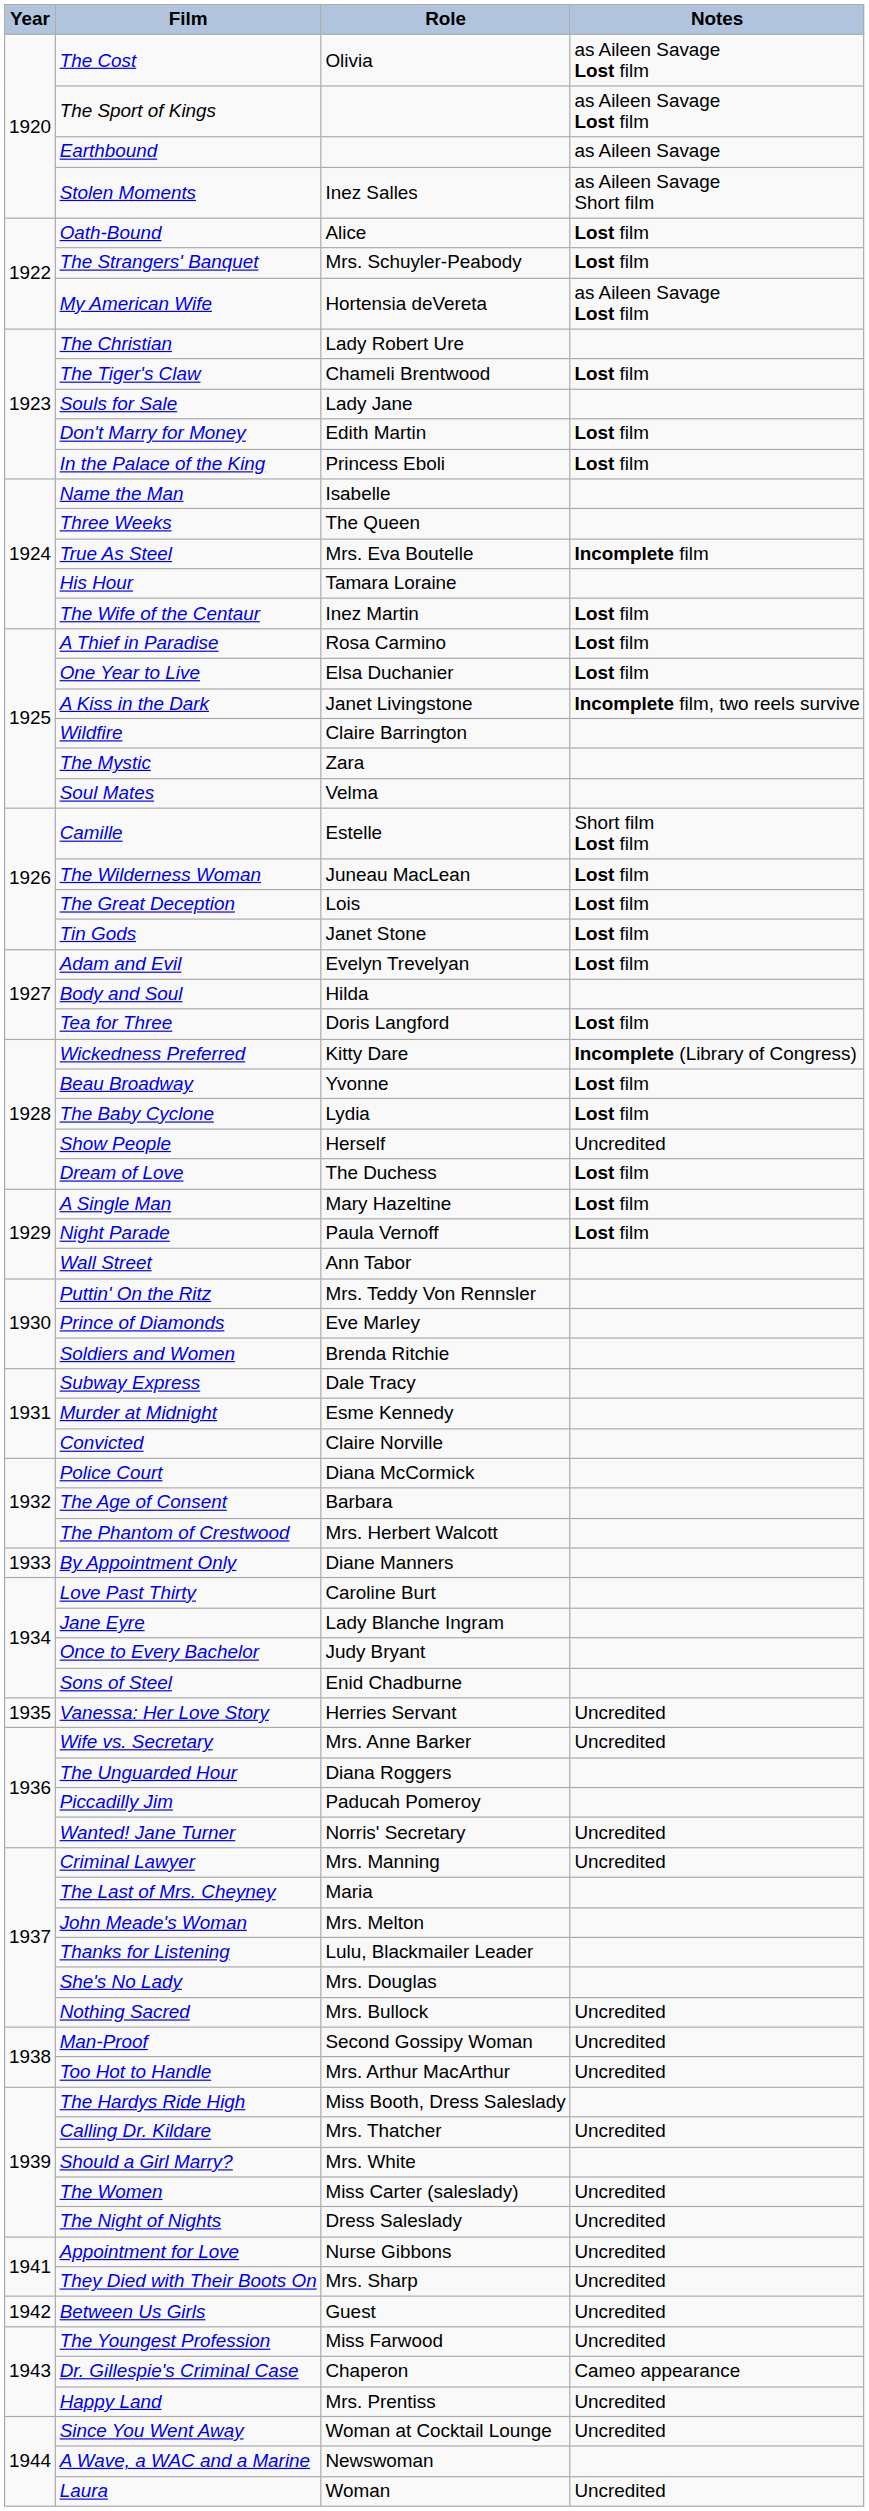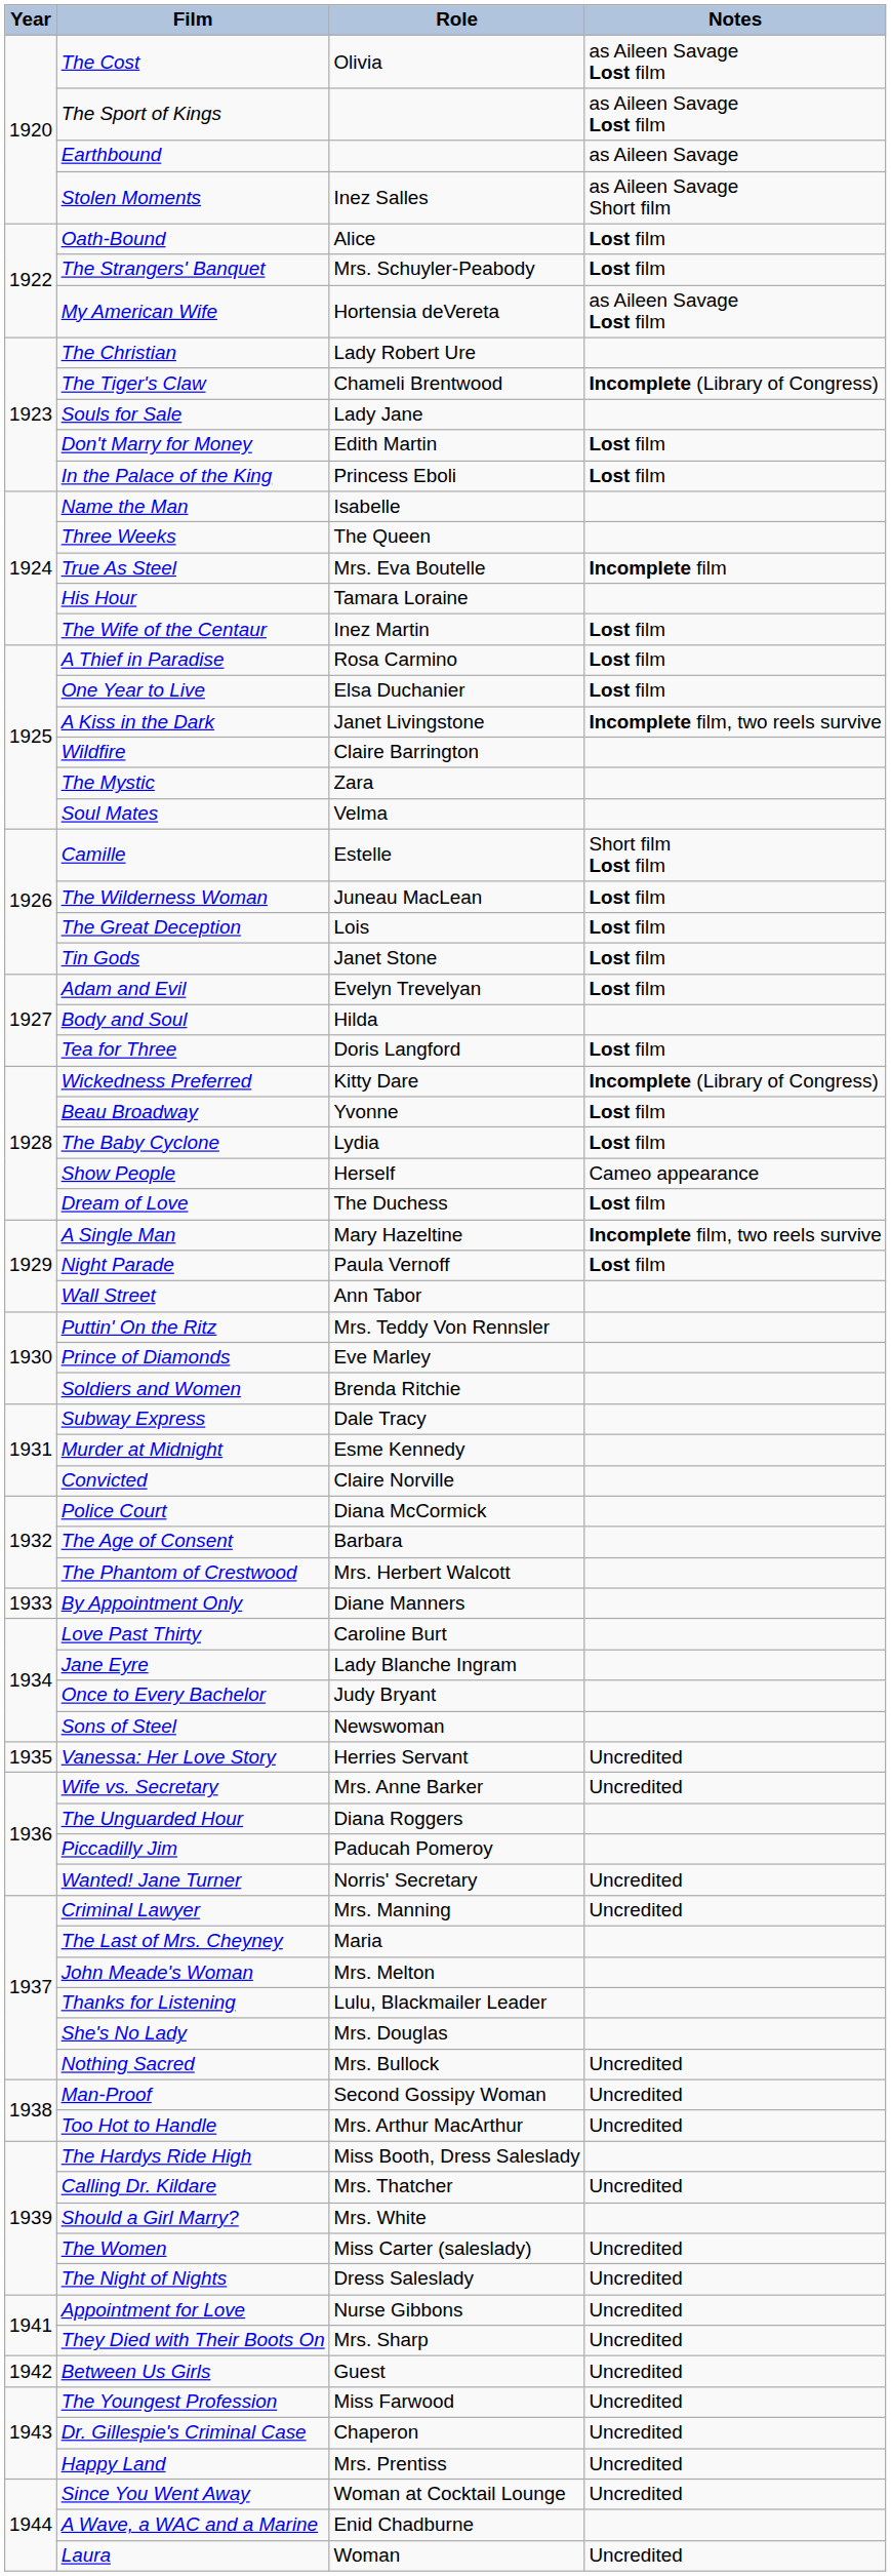The Tiger's Claw | Notes: Lost film -> Incomplete (Library of Congress)
Show People | Notes: Uncredited -> Cameo appearance
A Single Man | Notes: Lost film -> Incomplete film, two reels survive
Sons of Steel | Role: Enid Chadburne -> Newswoman
Dr. Gillespie's Criminal Case | Notes: Cameo appearance -> Uncredited
A Wave, a WAC and a Marine | Role: Newswoman -> Enid Chadburne
